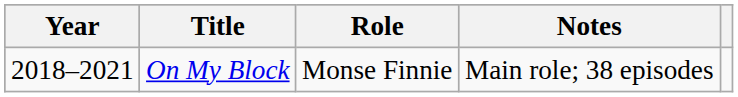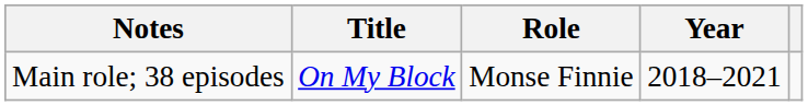columns swapped: Year <-> Notes
